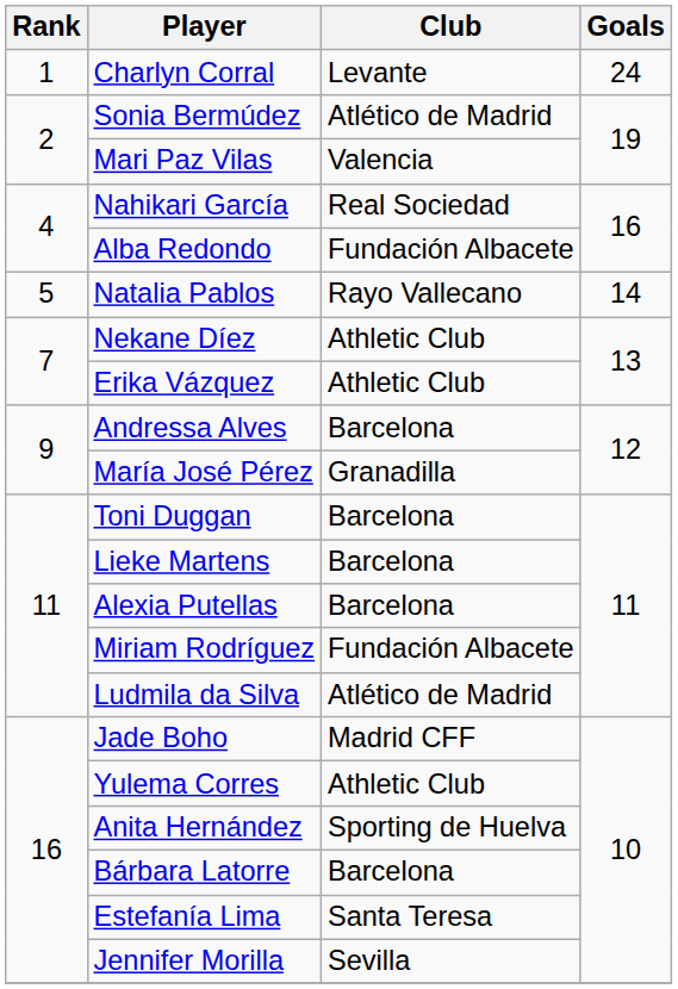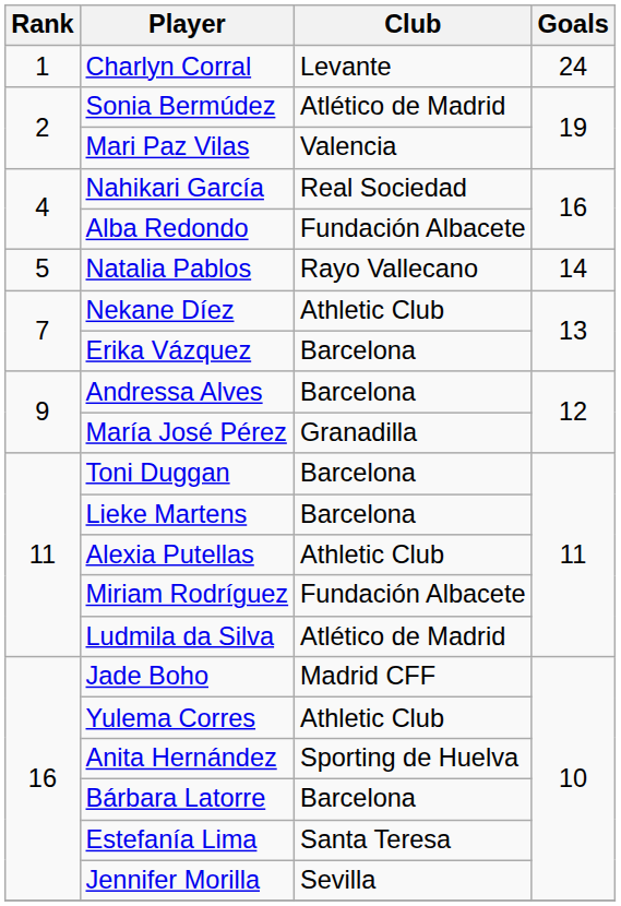Erika Vázquez | Club: Athletic Club -> Barcelona
Alexia Putellas | Club: Barcelona -> Athletic Club
